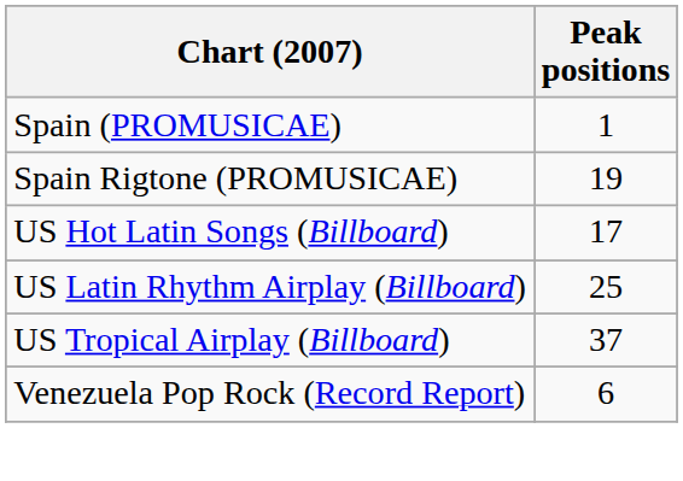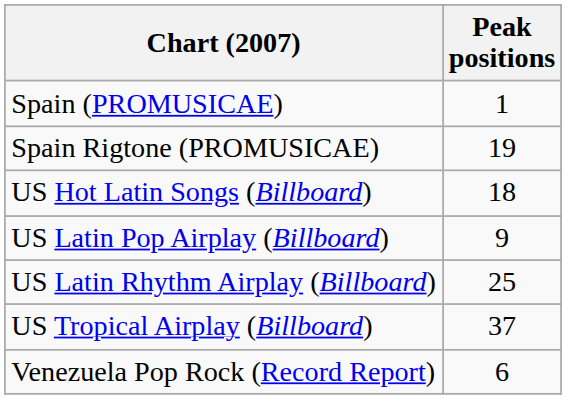US Hot Latin Songs (Billboard) | Peak positions: 17 -> 18
+ row: US Latin Pop Airplay (Billboard) | 9
